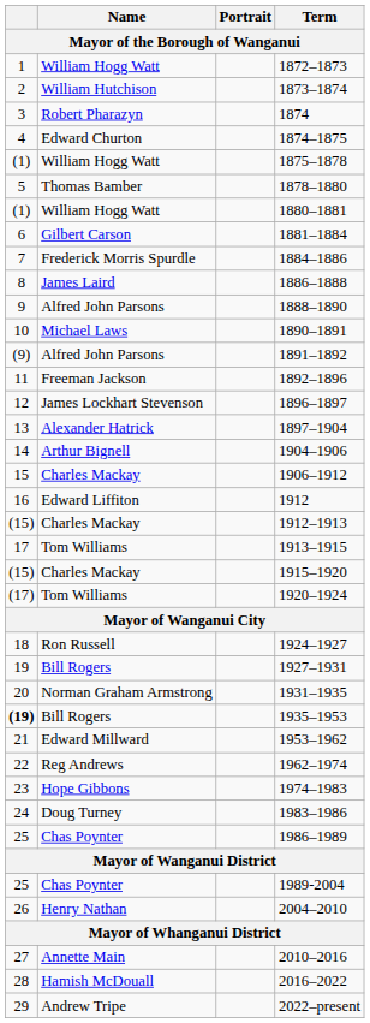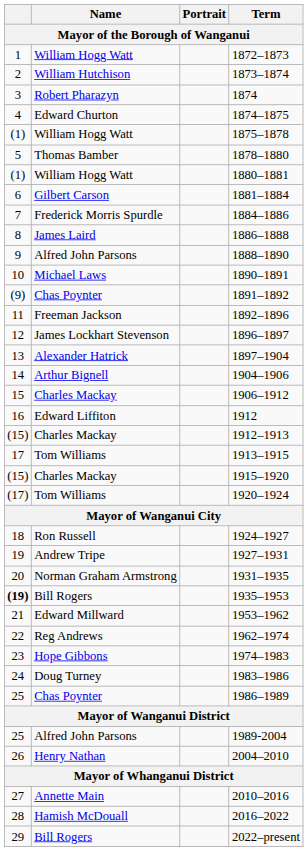1891–1892 | Name: Alfred John Parsons -> Chas Poynter
1927–1931 | Name: Bill Rogers -> Andrew Tripe
1989-2004 | Name: Chas Poynter -> Alfred John Parsons
2022–present | Name: Andrew Tripe -> Bill Rogers
